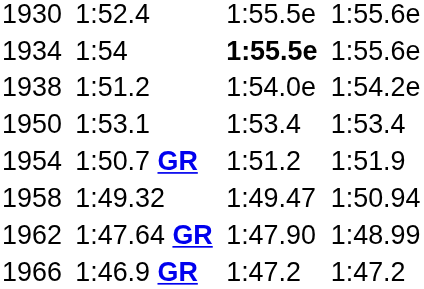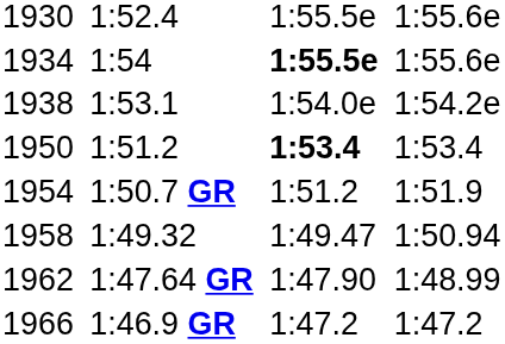1938 | column 3: 1:51.2 -> 1:53.1
1950 | column 3: 1:53.1 -> 1:51.2
1950 | column 5: normal -> bold
